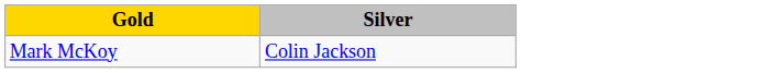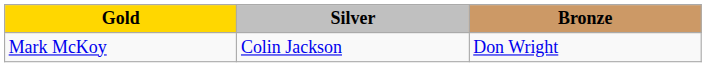+ column: Bronze | Don Wright
